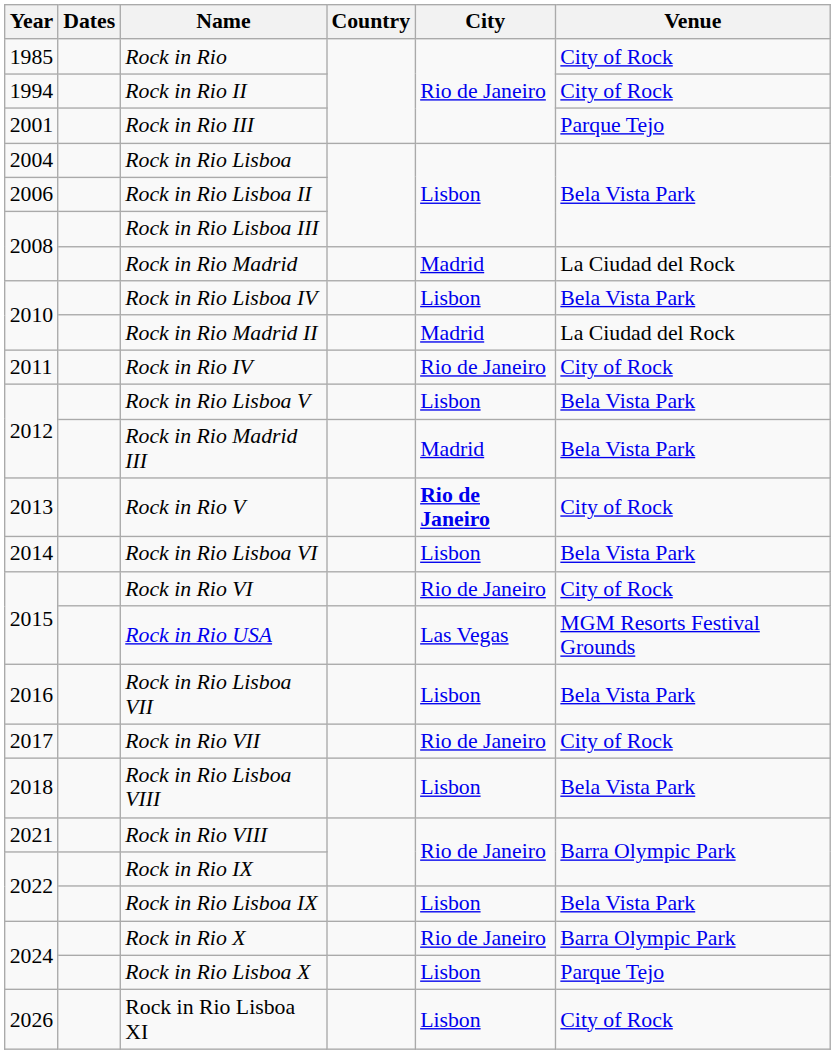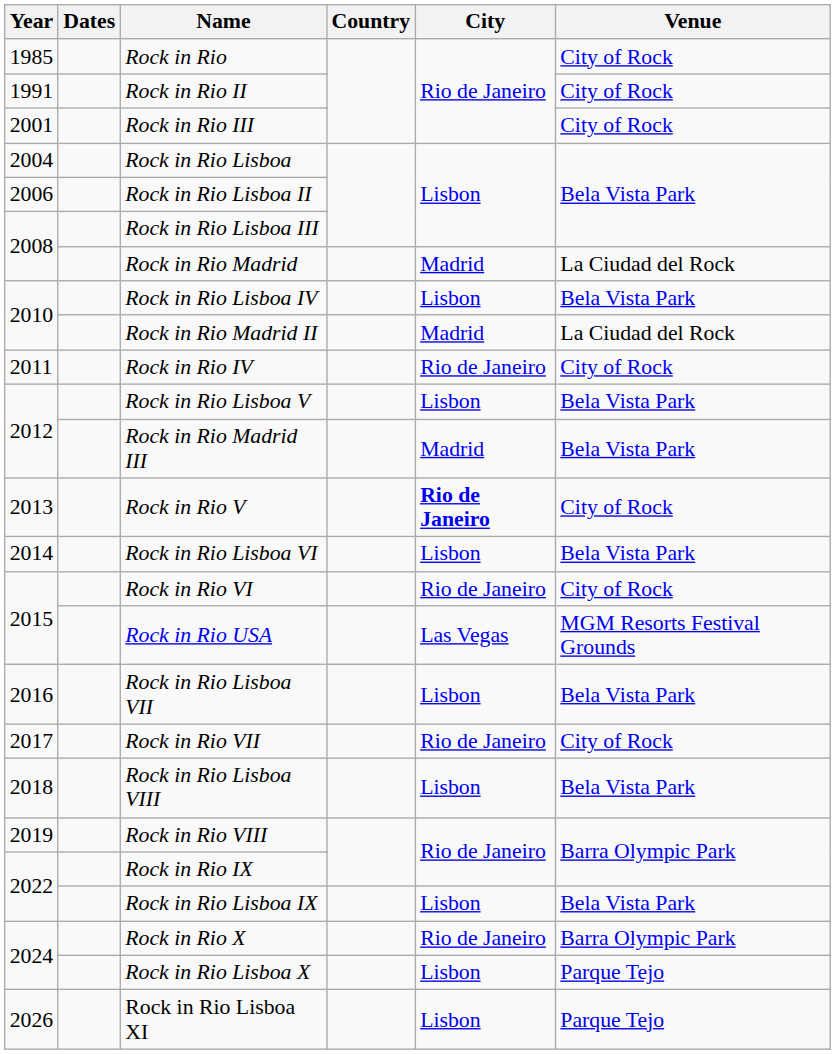Rock in Rio II | Year: 1994 -> 1991
Rock in Rio III | Venue: Parque Tejo -> City of Rock
Rock in Rio VIII | Year: 2021 -> 2019
Rock in Rio Lisboa XI | Venue: City of Rock -> Parque Tejo
